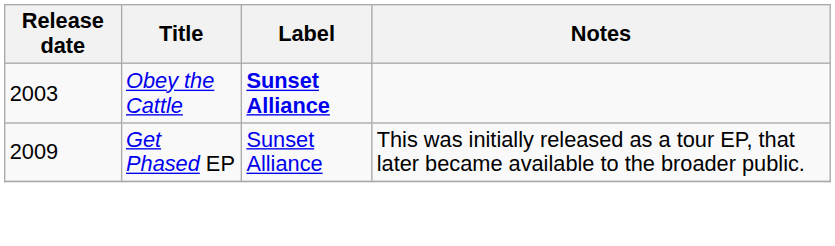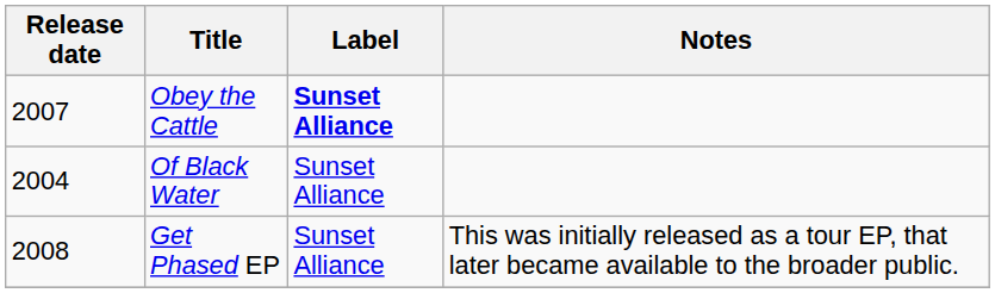Obey the Cattle | Release date: 2003 -> 2007
+ row: 2004 | Of Black Water | Sunset Alliance
Get Phased EP | Release date: 2009 -> 2008
